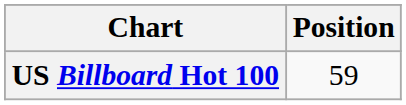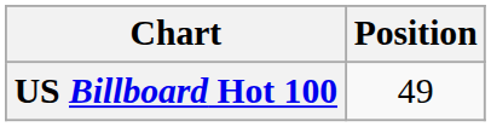US Billboard Hot 100 | Position: 59 -> 49
